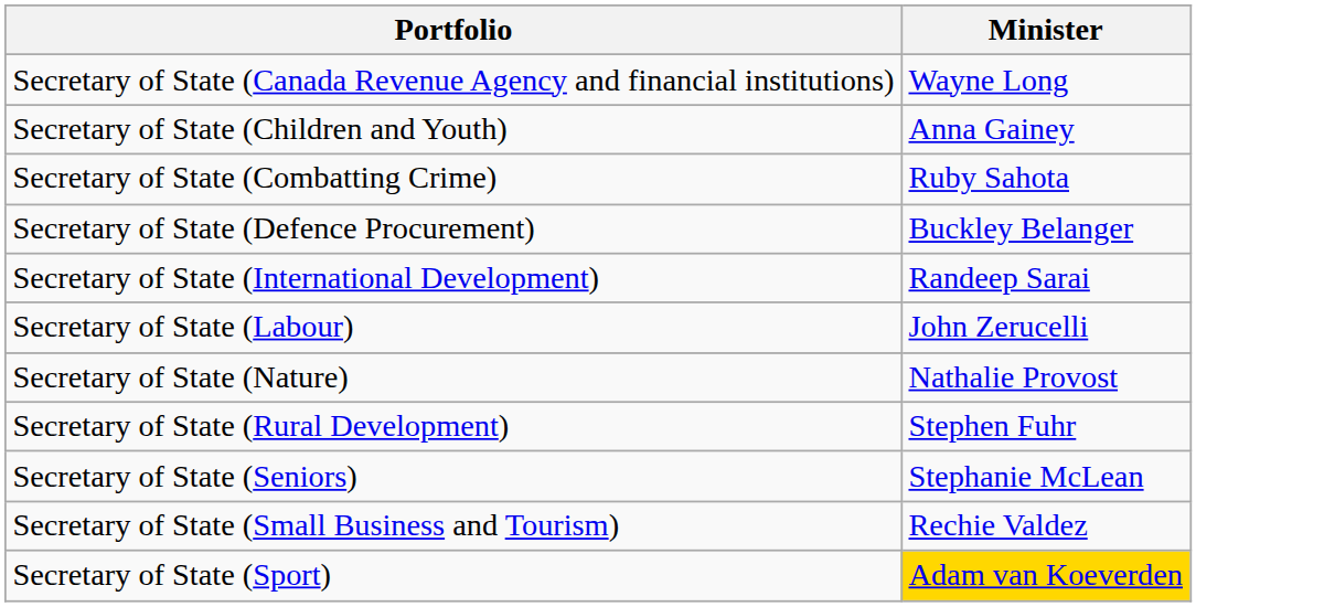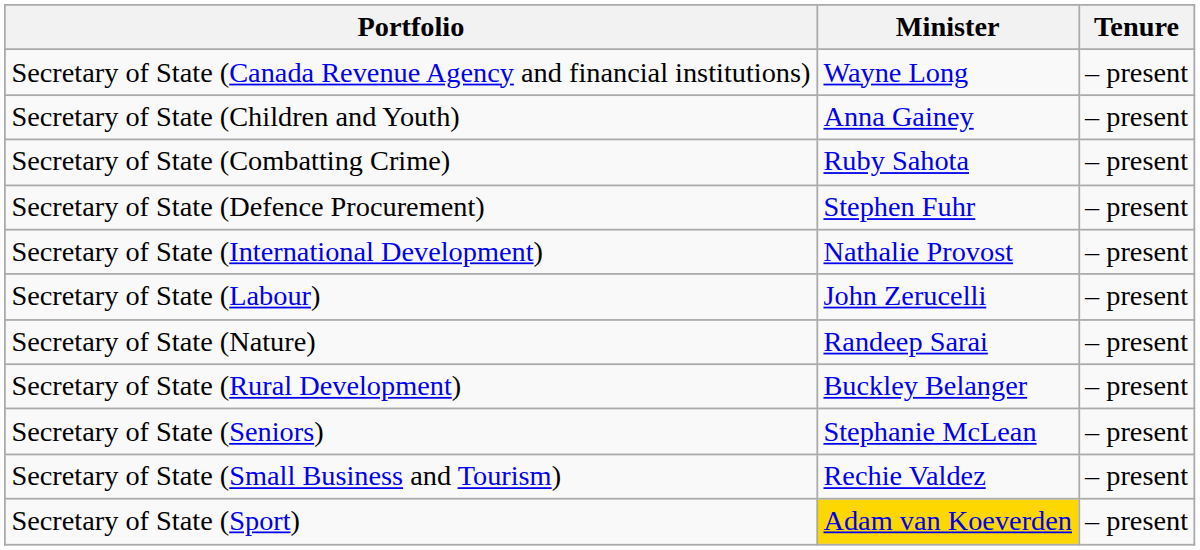+ column: Tenure | – present | – present | – present | – present | – present | – present | – present | – present | – present | – present | – present
Secretary of State (Defence Procurement) | Minister: Buckley Belanger -> Stephen Fuhr
Secretary of State (International Development) | Minister: Randeep Sarai -> Nathalie Provost
Secretary of State (Nature) | Minister: Nathalie Provost -> Randeep Sarai
Secretary of State (Rural Development) | Minister: Stephen Fuhr -> Buckley Belanger
